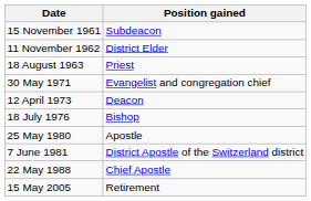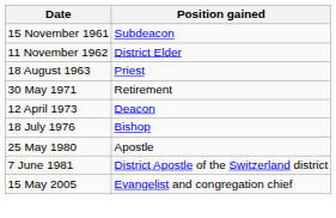30 May 1971 | Position gained: Evangelist and congregation chief -> Retirement
- row: 22 May 1988 | Chief Apostle
15 May 2005 | Position gained: Retirement -> Evangelist and congregation chief
